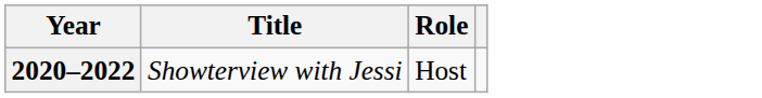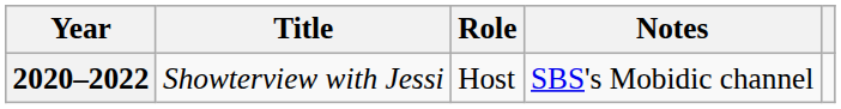+ column: Notes | SBS's Mobidic channel
